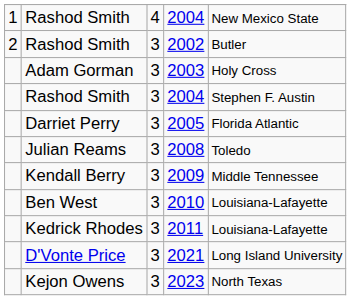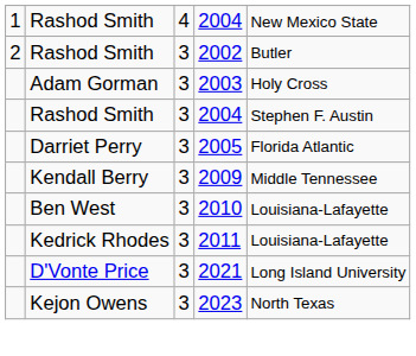- row: Julian Reams | 3 | 2008 | Toledo
